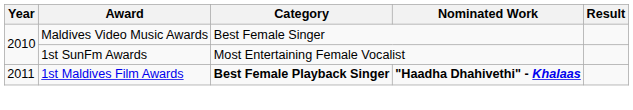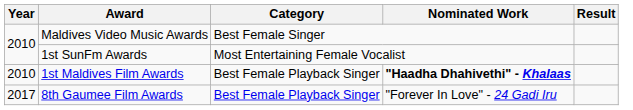1st Maldives Film Awards | Year: 2011 -> 2010
1st Maldives Film Awards | Category: bold -> normal
+ row: 2017 | 8th Gaumee Film Awards | Best Female Playback Singer | "Forever In Love" - 24 Gadi Iru
